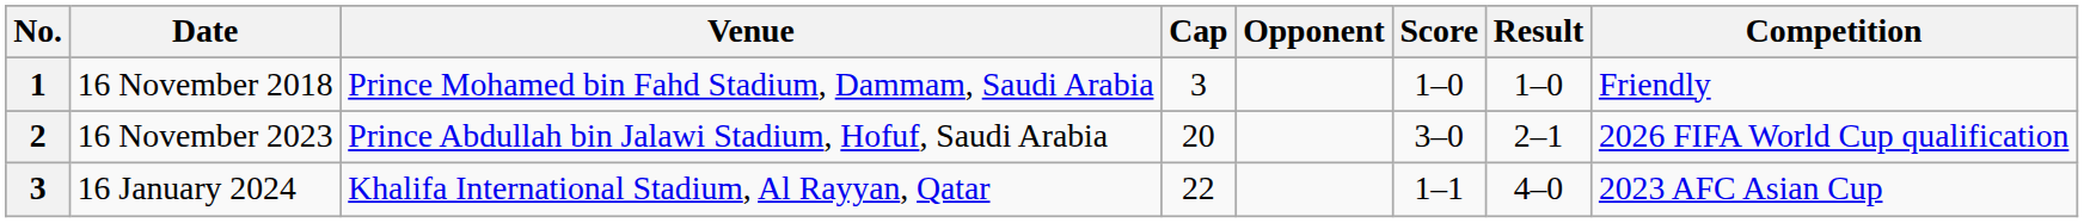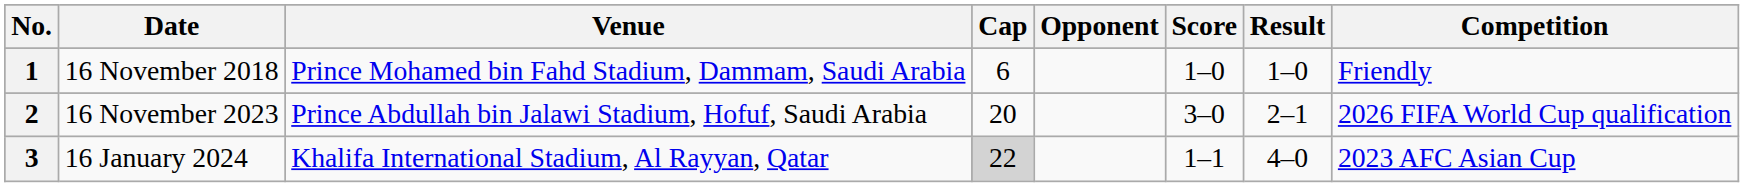16 November 2018 | Cap: 3 -> 6
16 January 2024 | Cap: no background -> lightgrey background
